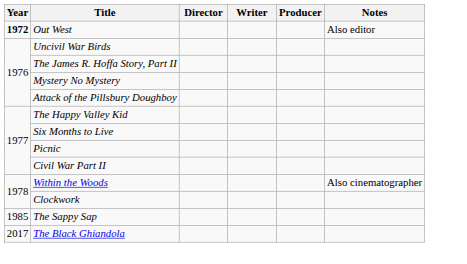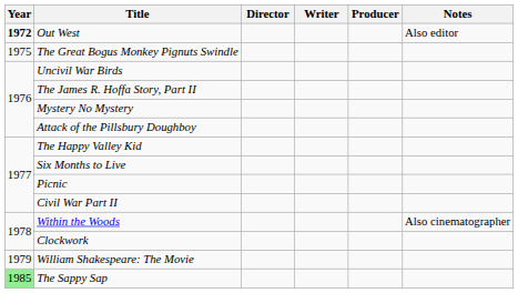+ row: 1975 | The Great Bogus Monkey Pignuts Swindle
+ row: 1979 | William Shakespeare: The Movie
The Sappy Sap | Year: no background -> lightgreen background
- row: 2017 | The Black Ghiandola
